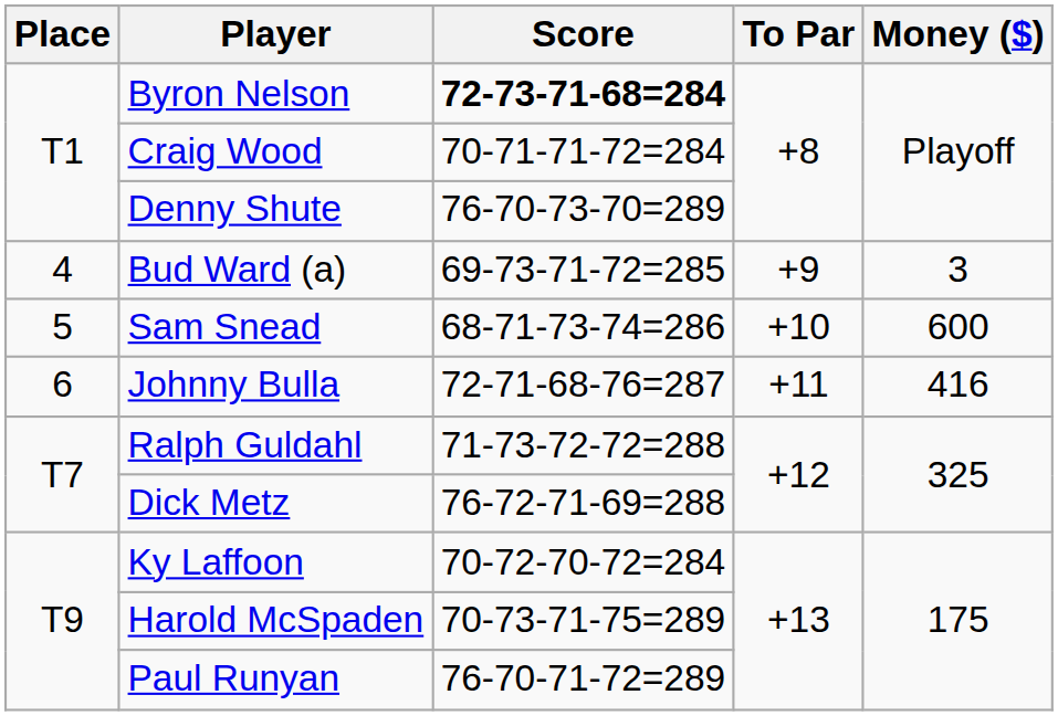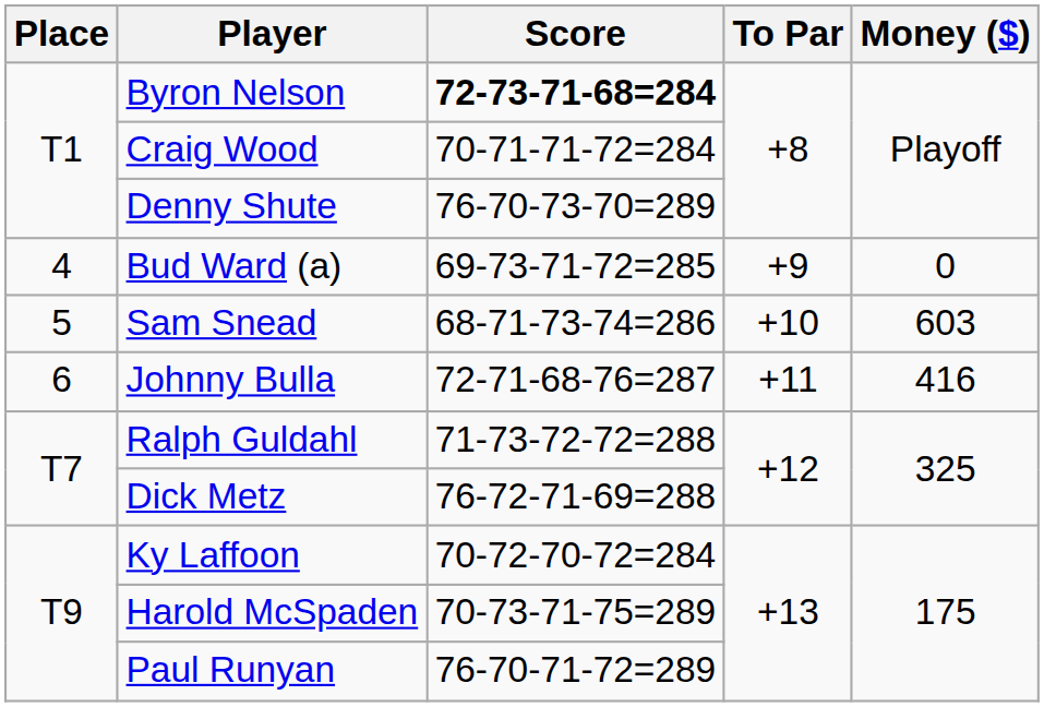Bud Ward (a) | Money ($): 3 -> 0
Sam Snead | Money ($): 600 -> 603
